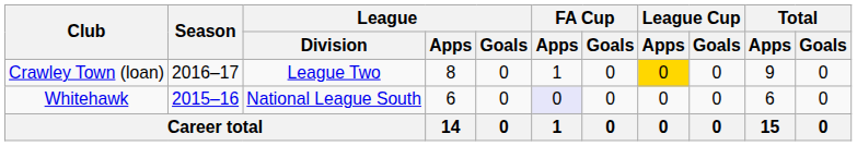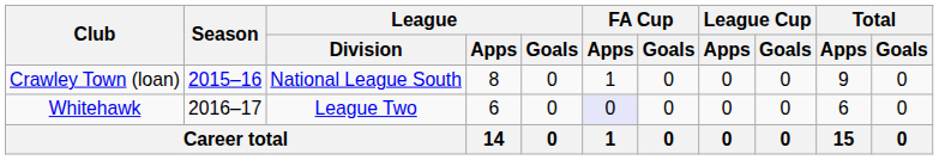Crawley Town (loan) | Season: 2016–17 -> 2015–16
Crawley Town (loan) | League / Division: League Two -> National League South
Crawley Town (loan) | League Cup / Apps: gold background -> no background
Whitehawk | Season: 2015–16 -> 2016–17
Whitehawk | League / Division: National League South -> League Two
